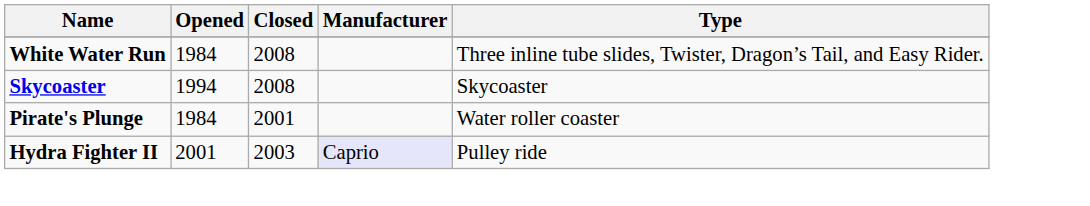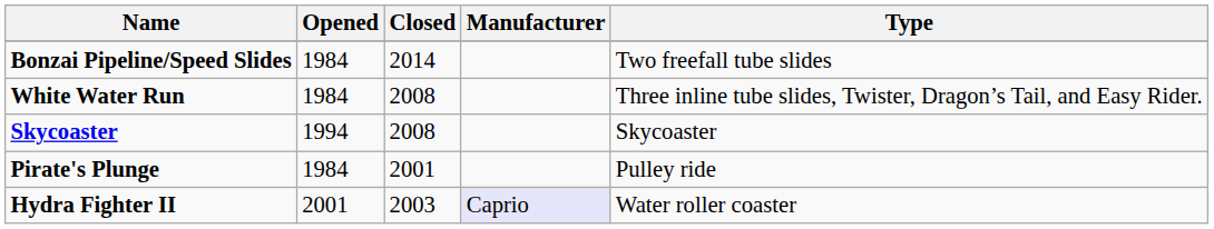+ row: Bonzai Pipeline/Speed Slides | 1984 | 2014 | Two freefall tube slides
Pirate's Plunge | Type: Water roller coaster -> Pulley ride
Hydra Fighter II | Type: Pulley ride -> Water roller coaster
